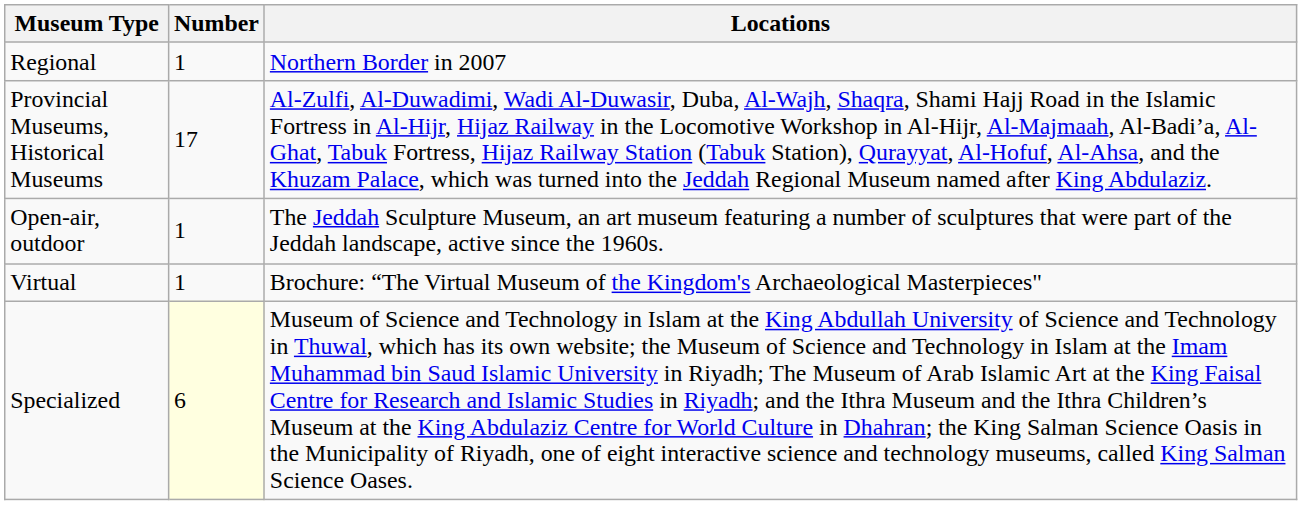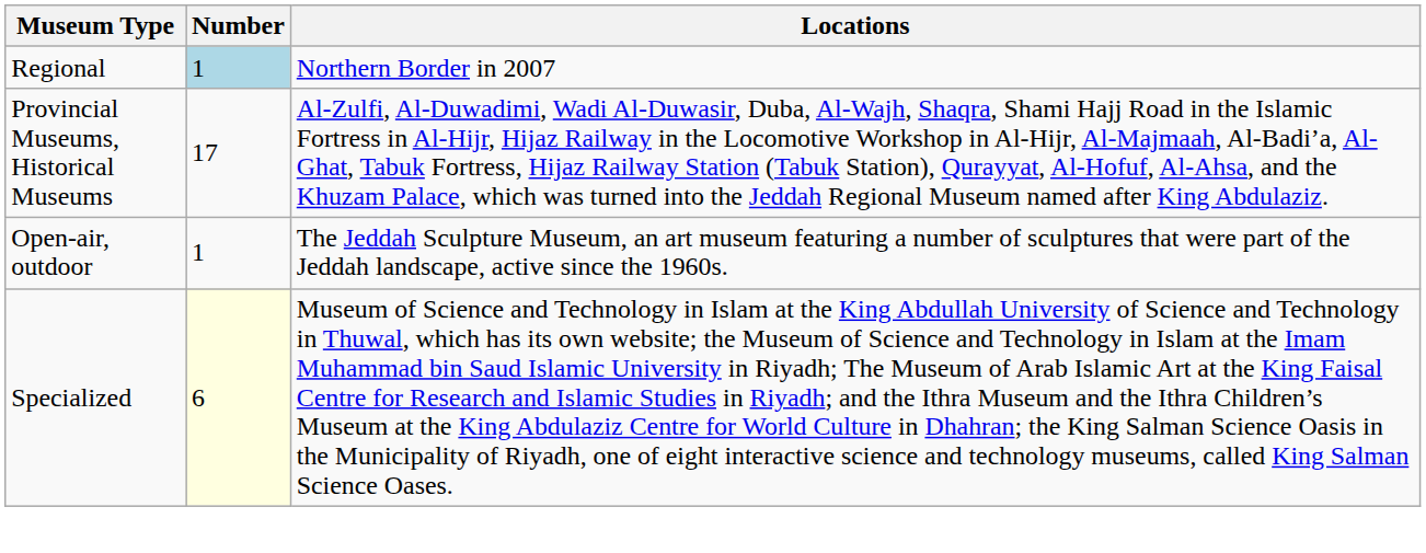Regional | Number: no background -> lightblue background
- row: Virtual | 1 | Brochure: “The Virtual Museum of the Kingdom's Archaeological Masterpieces"
